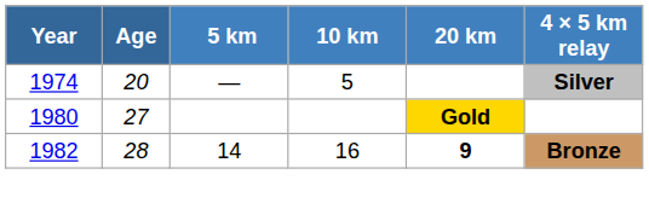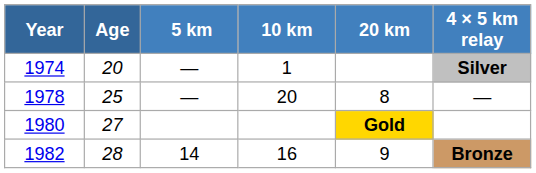1974 | 10 km: 5 -> 1
+ row: 1978 | 25 | — | 20 | 8 | —
1982 | 20 km: bold -> normal
